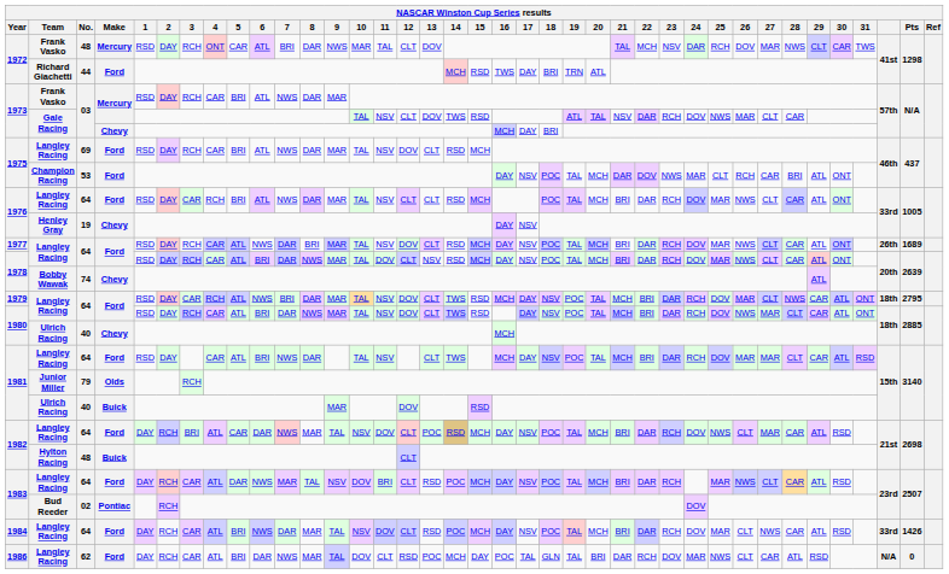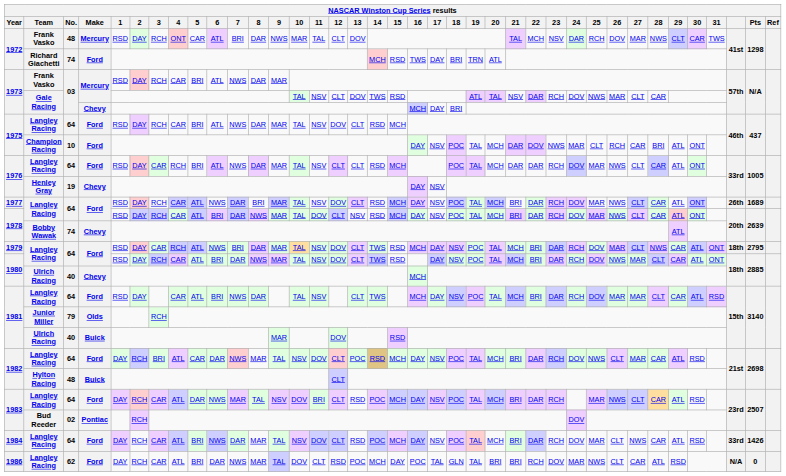1972 / Richard Giachetti | No.: 44 -> 74
1975 / Langley Racing | No.: 69 -> 64
1975 / Champion Racing | No.: 53 -> 10
1976 / Langley Racing | 21: BRI -> DAR
1986 | 21: DAR -> BRI
